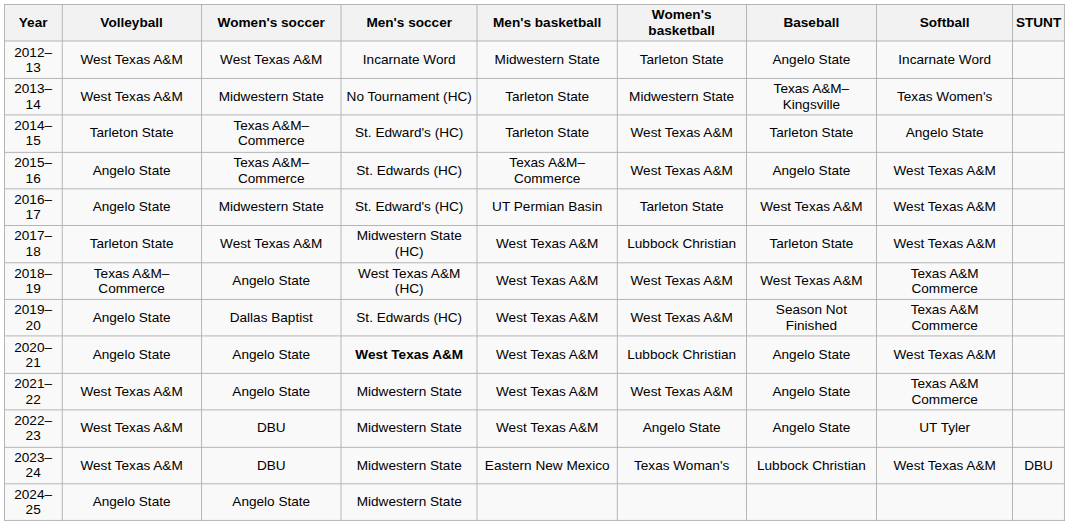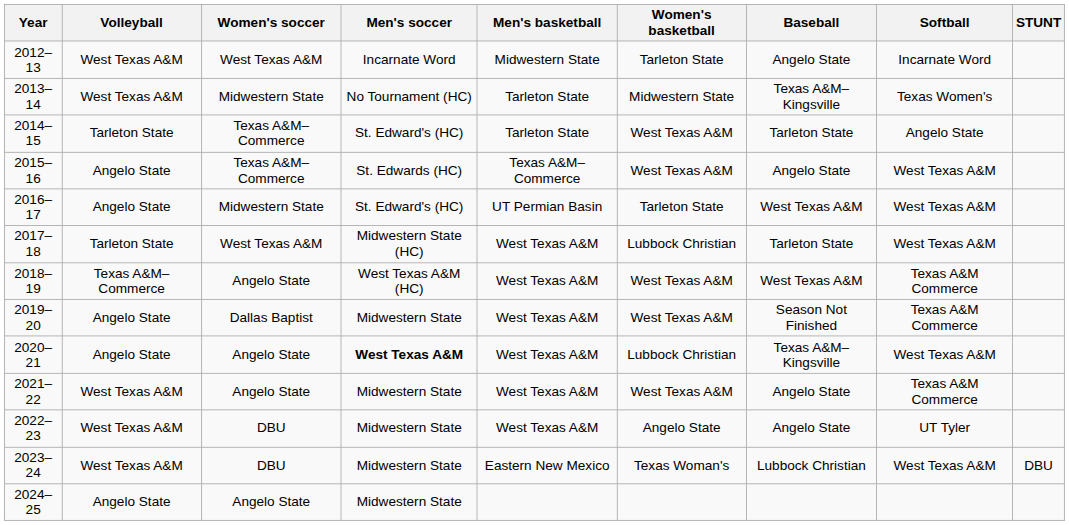2019–20 | Men's soccer: St. Edwards (HC) -> Midwestern State
2020–21 | Baseball: Angelo State -> Texas A&M–Kingsville
